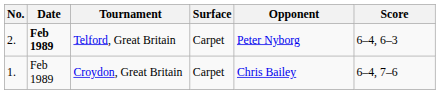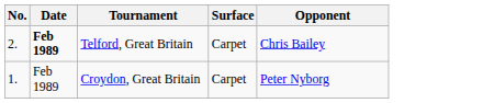- column: Score | 6–4, 6–3 | 6–4, 7–6
Telford, Great Britain | Opponent: Peter Nyborg -> Chris Bailey
Croydon, Great Britain | Opponent: Chris Bailey -> Peter Nyborg
